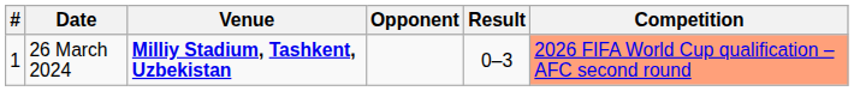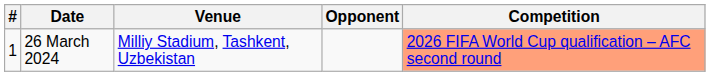- column: Result | 0–3
26 March 2024 | Venue: bold -> normal
